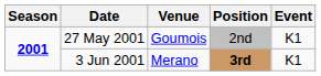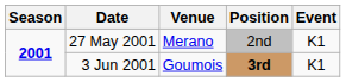27 May 2001 | Venue: Goumois -> Merano
3 Jun 2001 | Venue: Merano -> Goumois
